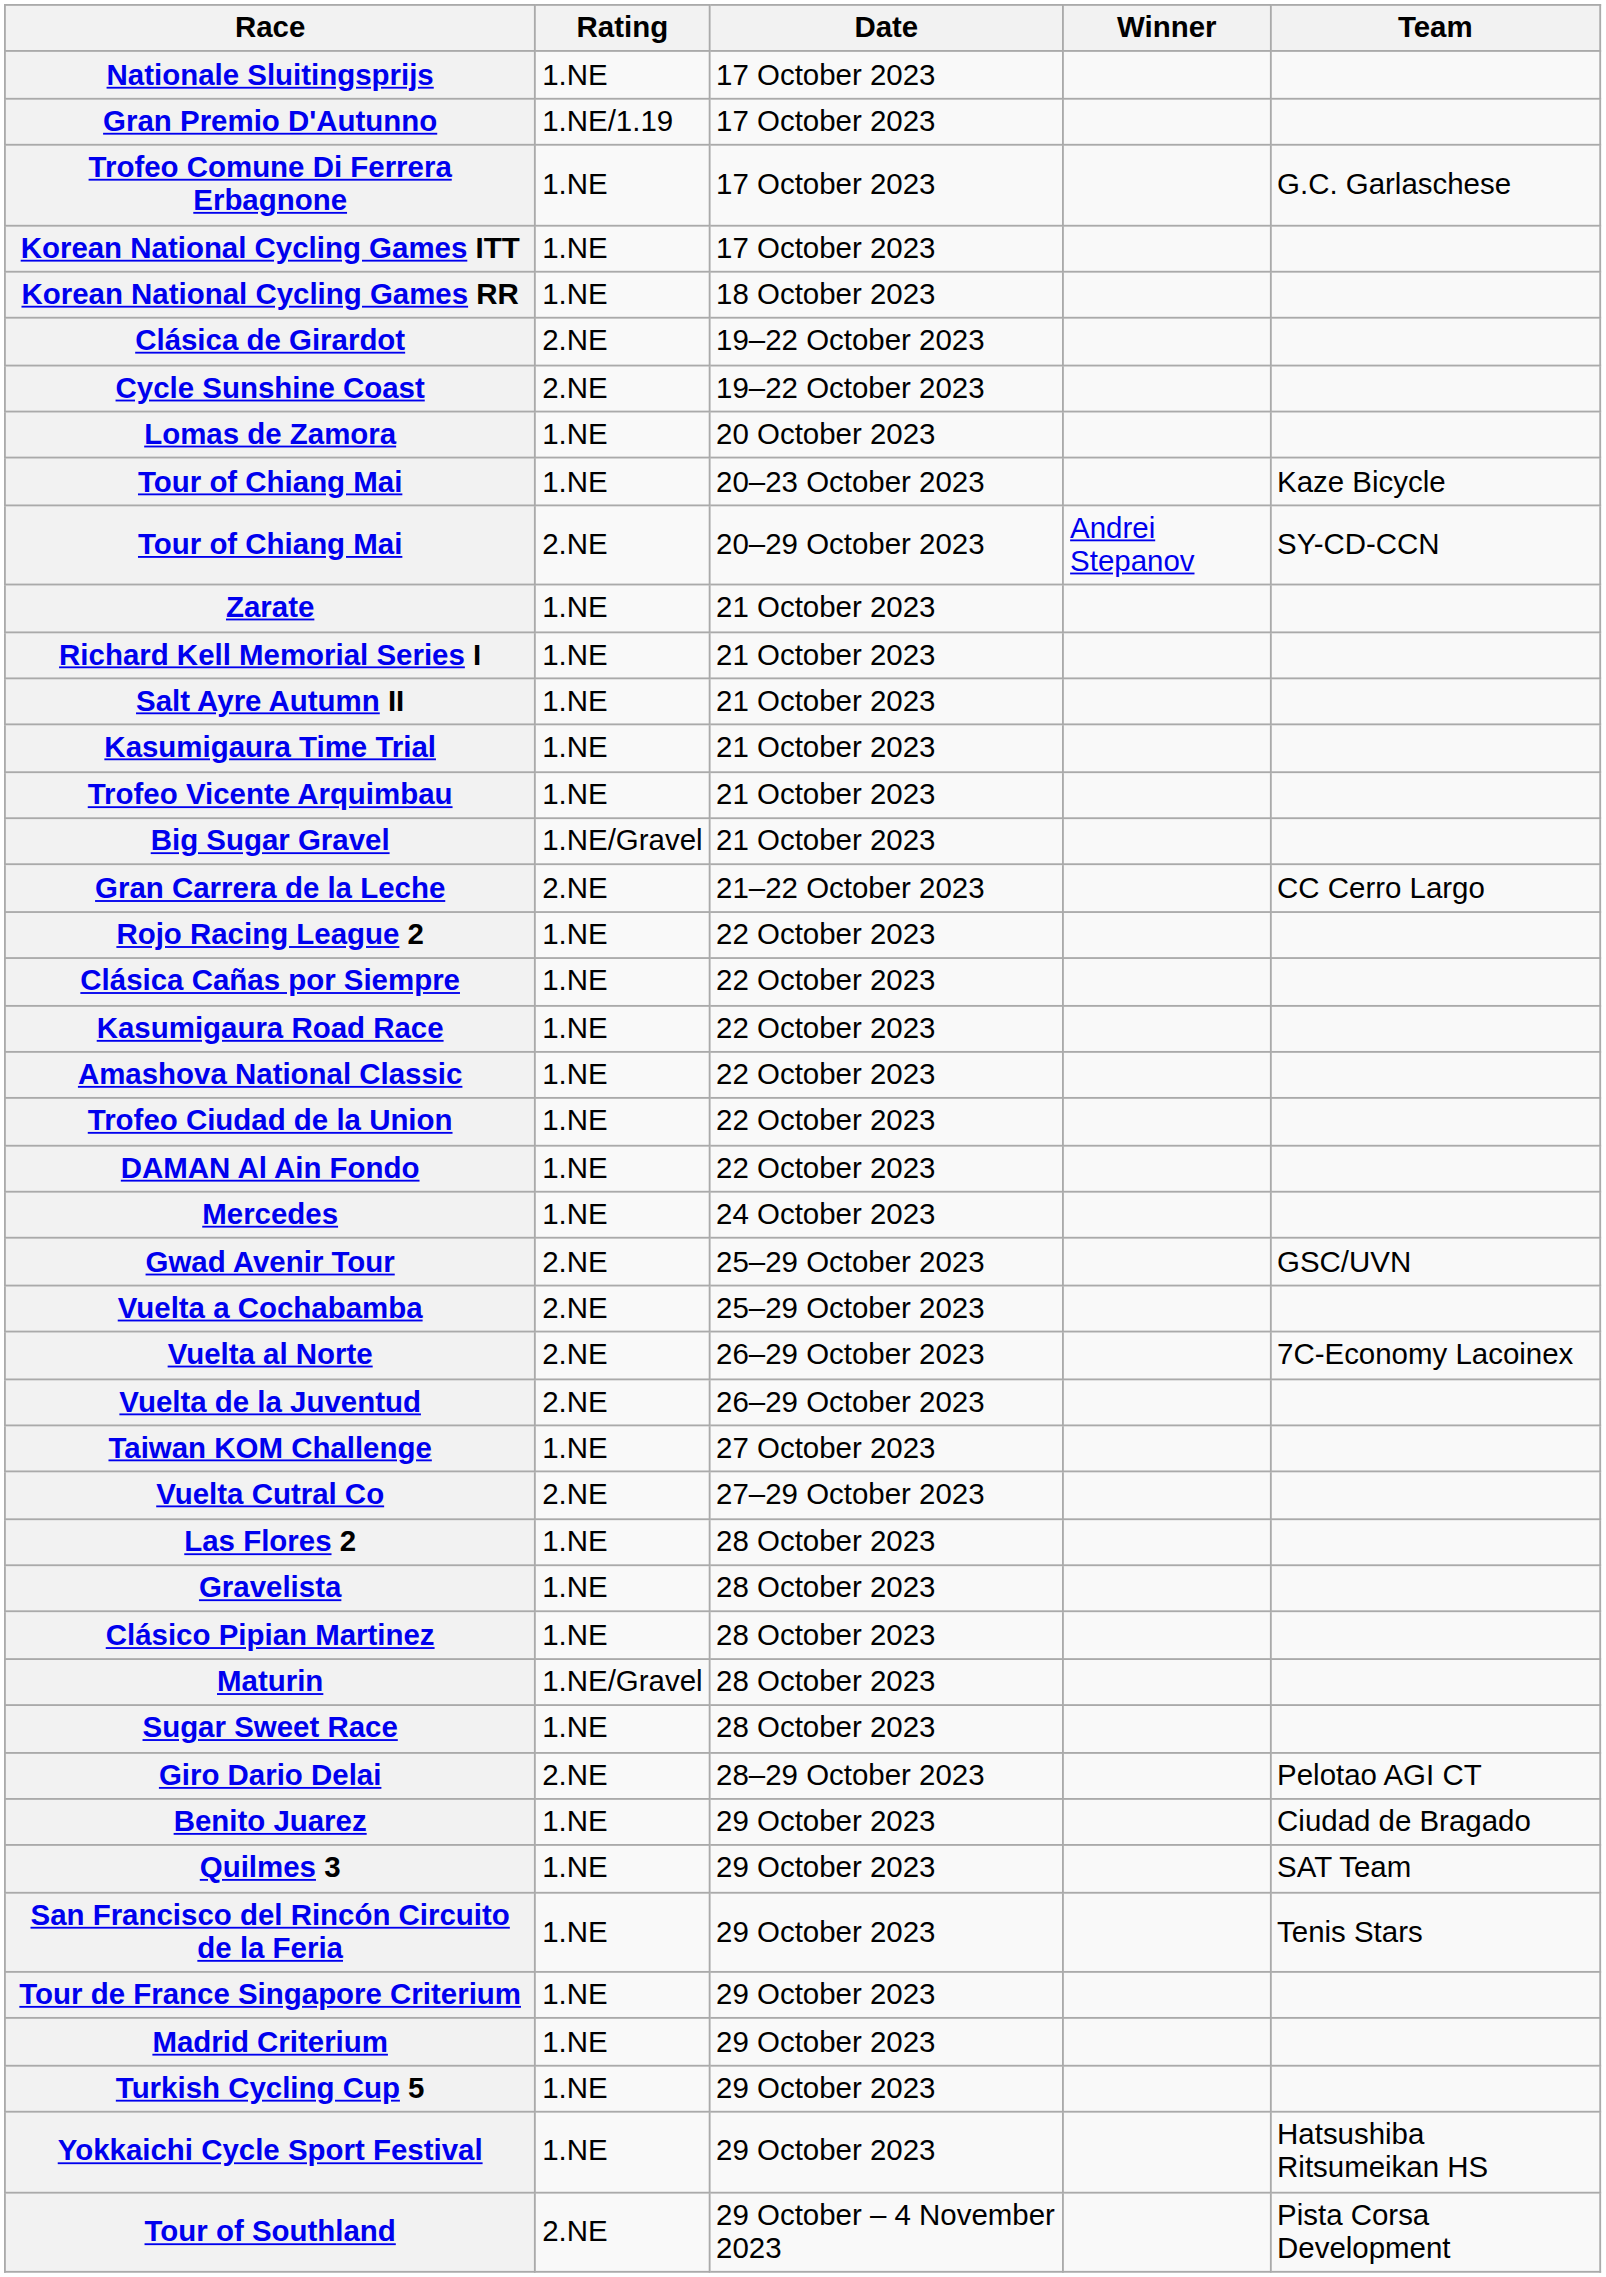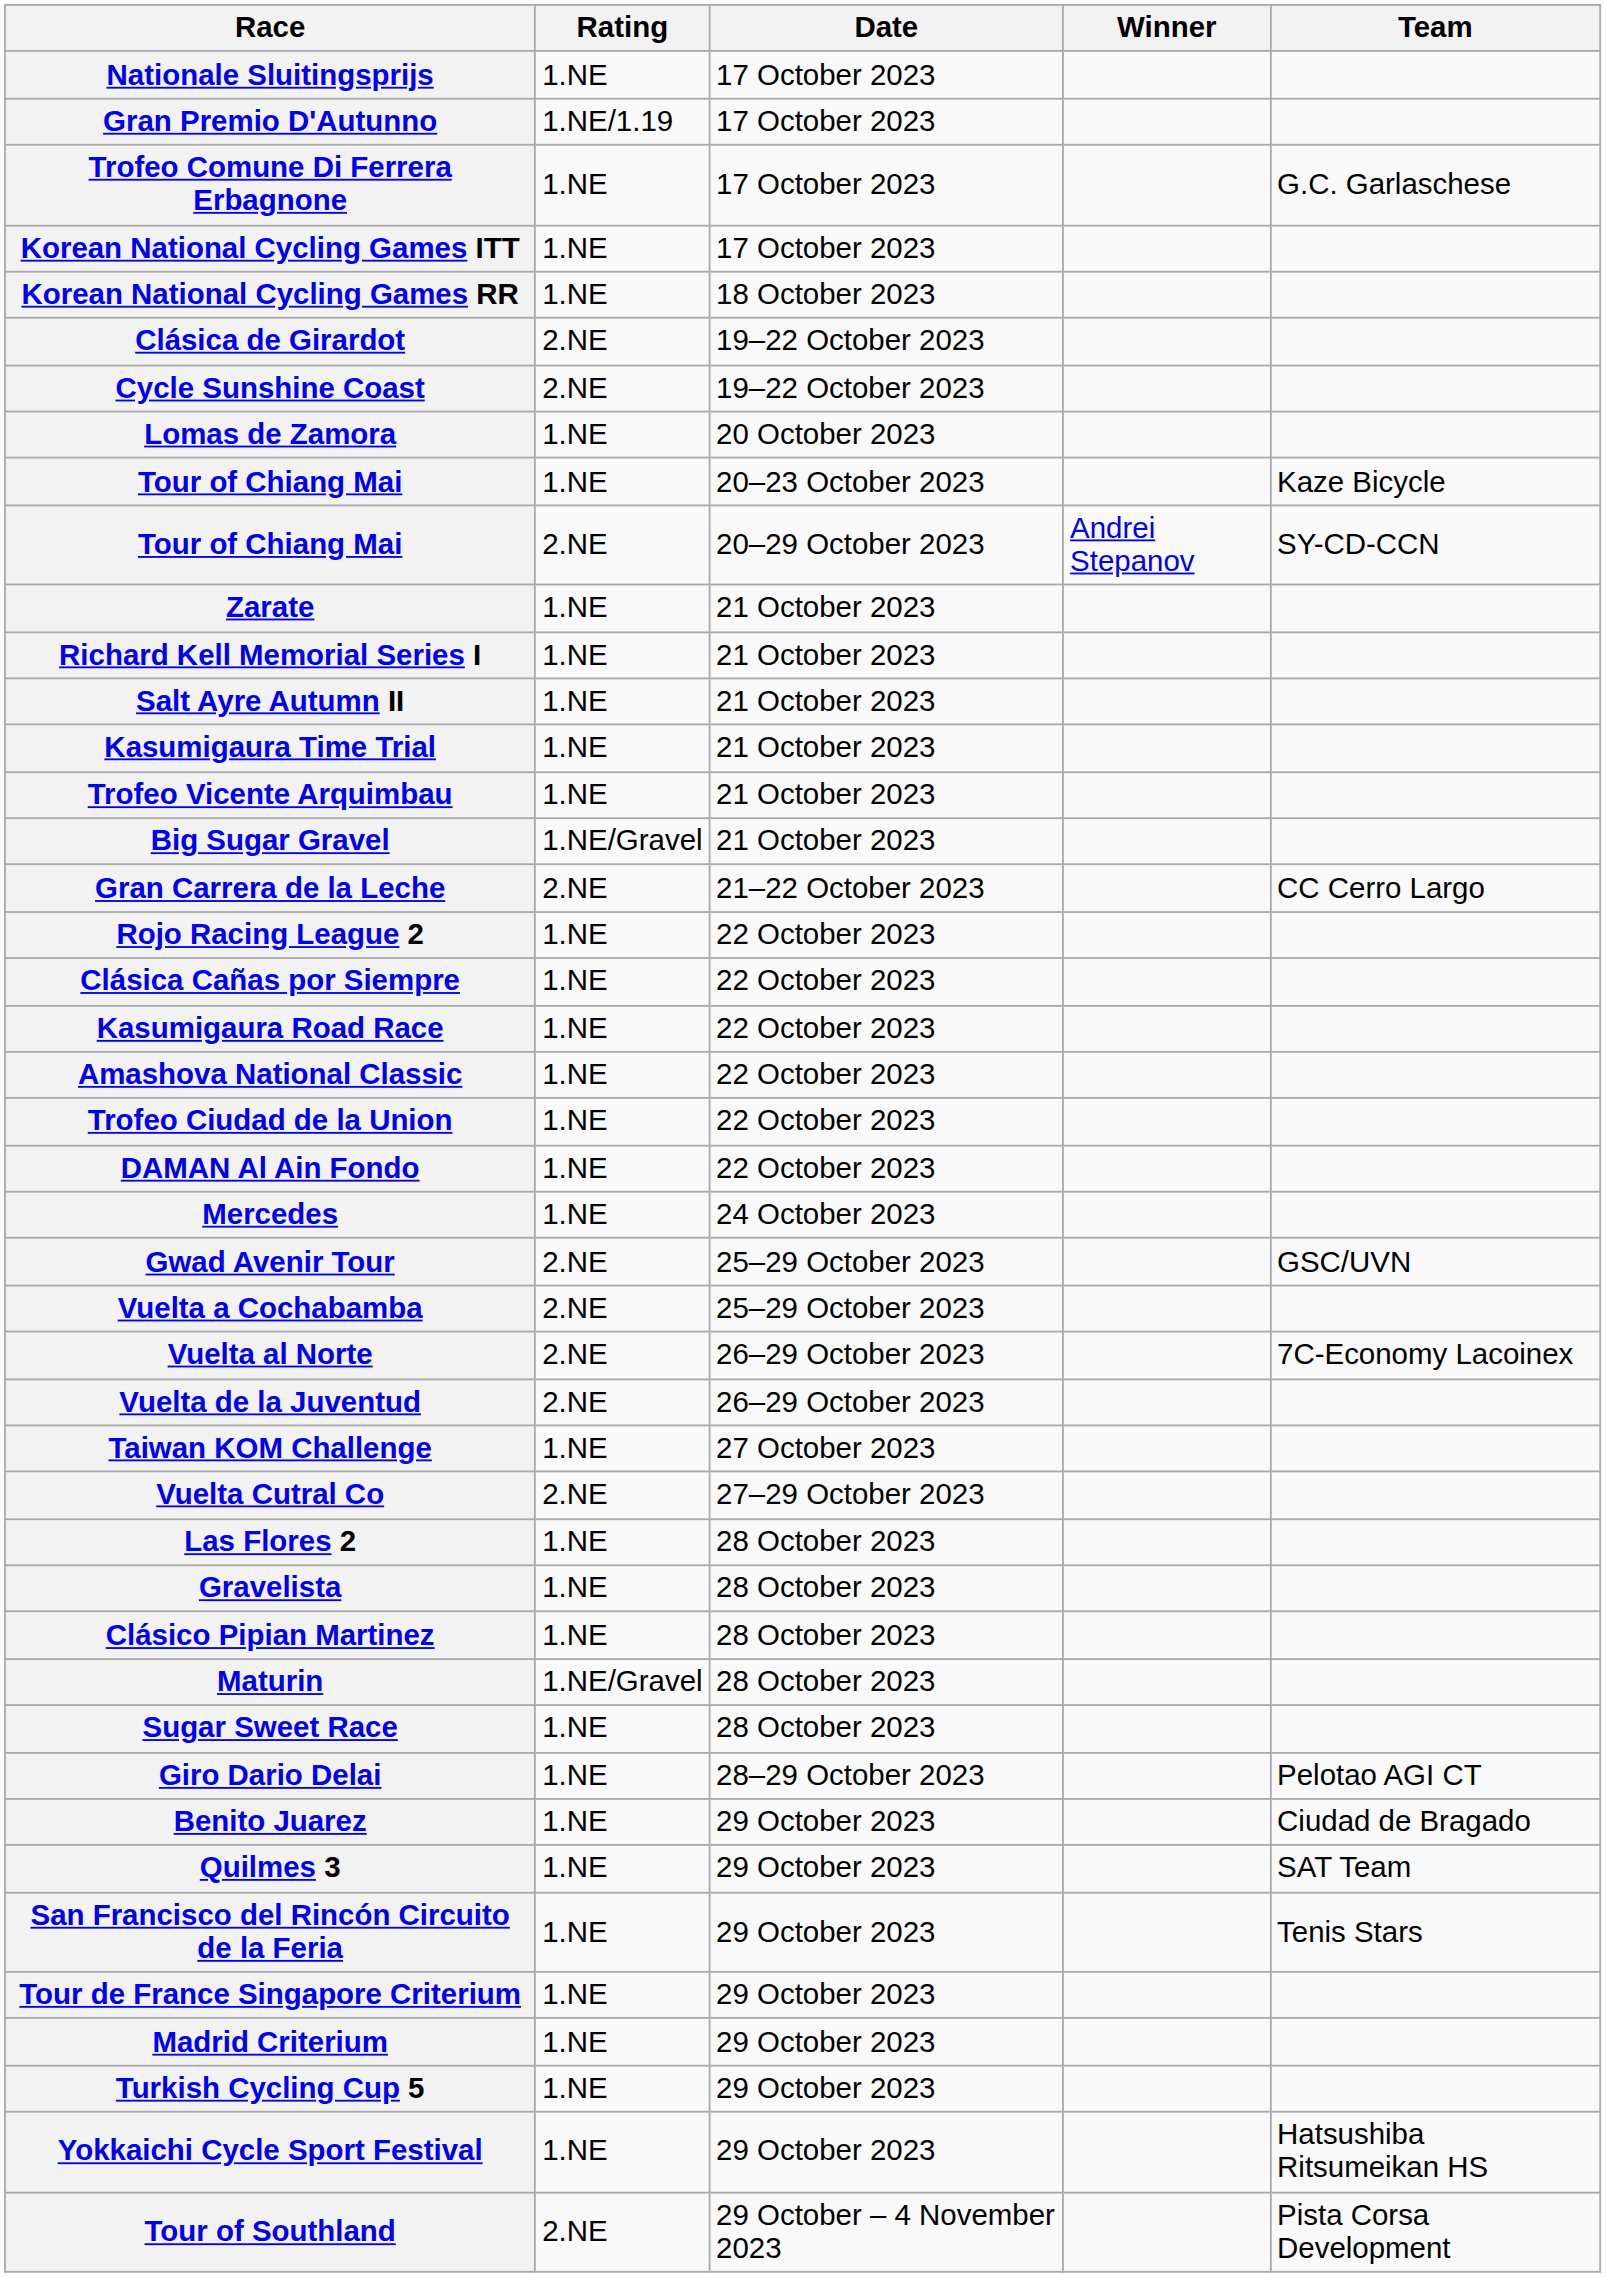Giro Dario Delai | Rating: 2.NE -> 1.NE
